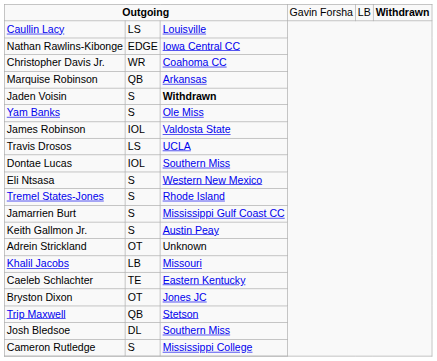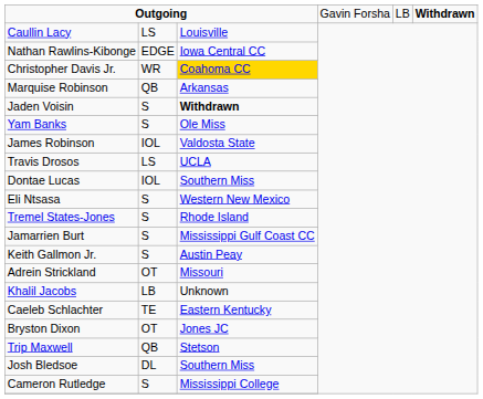Christopher Davis Jr. | column 3: no background -> gold background
Adrein Strickland | column 3: Unknown -> Missouri
Khalil Jacobs | column 3: Missouri -> Unknown
